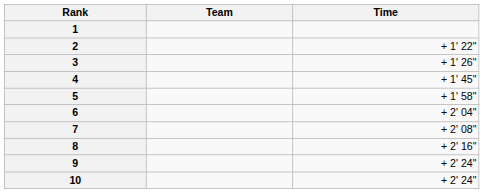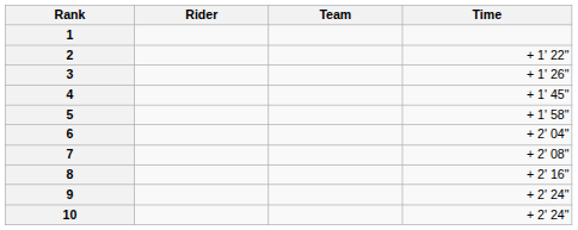+ column: Rider
